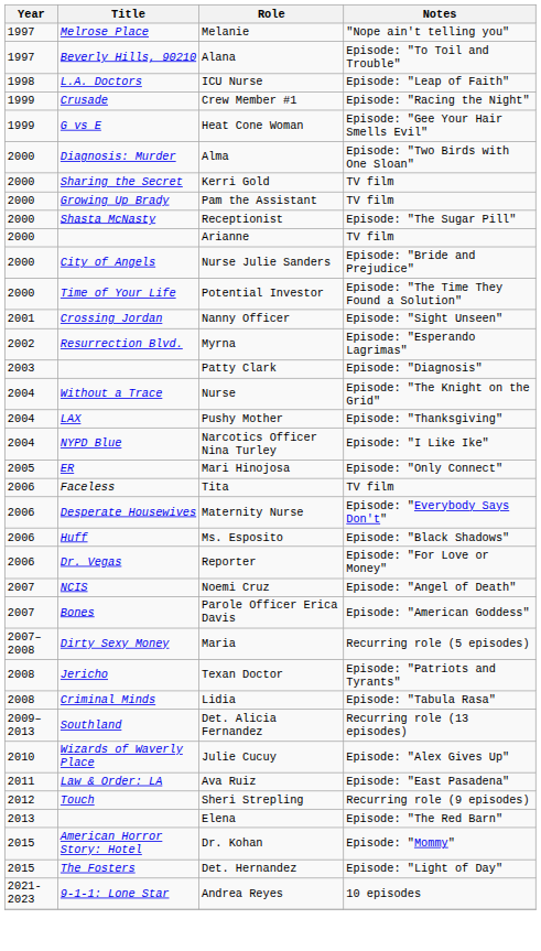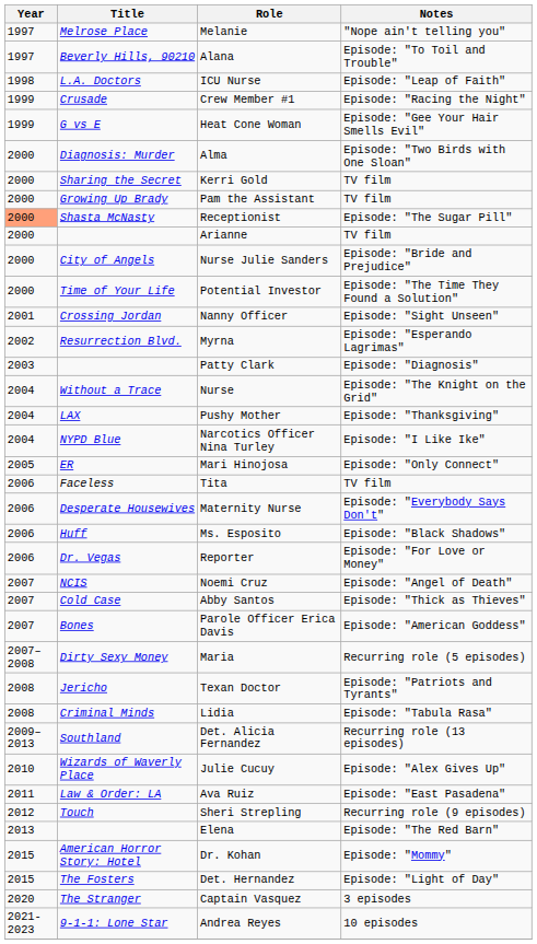Receptionist | Year: no background -> lightsalmon background
+ row: 2007 | Cold Case | Abby Santos | Episode: "Thick as Thieves"
+ row: 2020 | The Stranger | Captain Vasquez | 3 episodes
